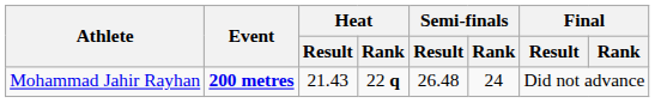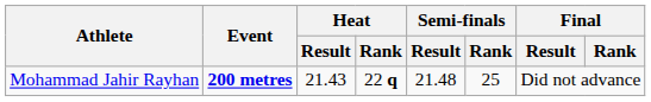Mohammad Jahir Rayhan | Semi-finals / Result: 26.48 -> 21.48
Mohammad Jahir Rayhan | Semi-finals / Rank: 24 -> 25
